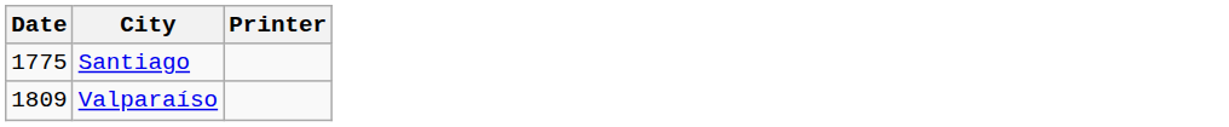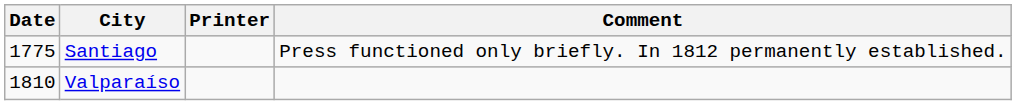+ column: Comment | Press functioned only briefly. In 1812 permanently established.
Valparaíso | Date: 1809 -> 1810
